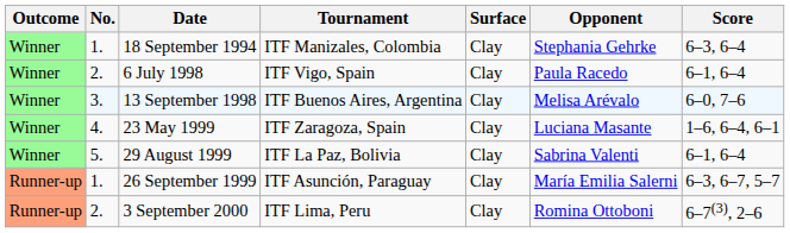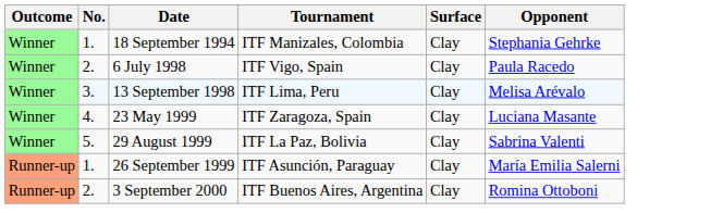- column: Score | 6–3, 6–4 | 6–1, 6–4 | 6–0, 7–6 | 1–6, 6–4, 6–1 | 6–1, 6–4 | 6–3, 6–7, 5–7 | 6–7(3), 2–6
13 September 1998 | Tournament: ITF Buenos Aires, Argentina -> ITF Lima, Peru
3 September 2000 | Tournament: ITF Lima, Peru -> ITF Buenos Aires, Argentina
